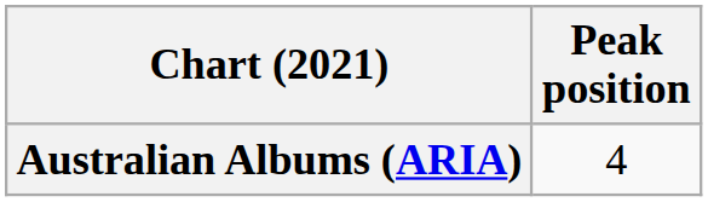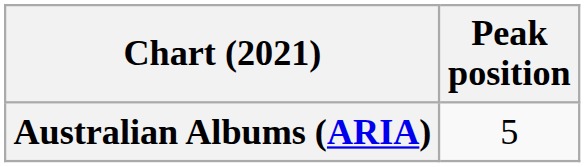Australian Albums (ARIA) | Peak position: 4 -> 5
